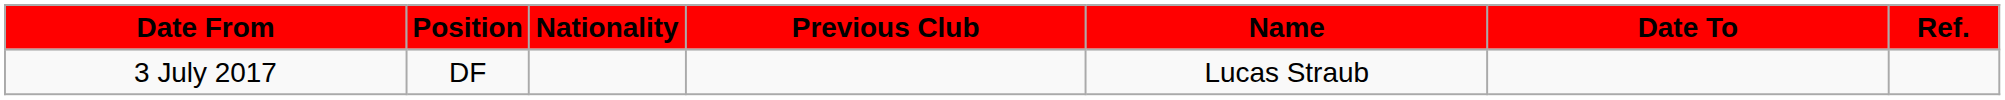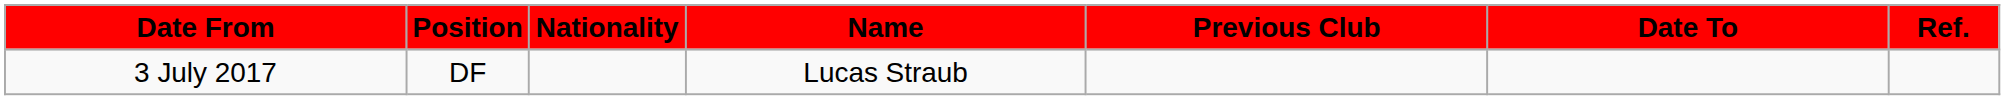columns swapped: Name <-> Previous Club
